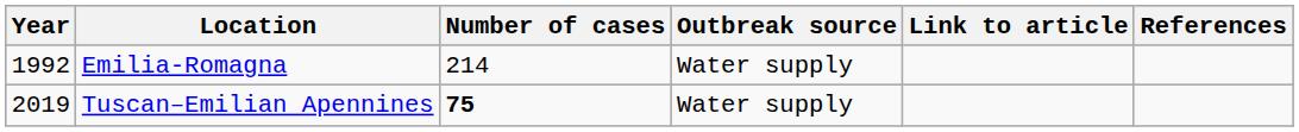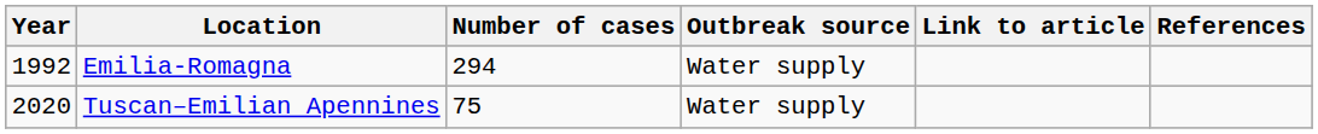Emilia-Romagna | Number of cases: 214 -> 294
Tuscan–Emilian Apennines | Year: 2019 -> 2020
Tuscan–Emilian Apennines | Number of cases: bold -> normal
